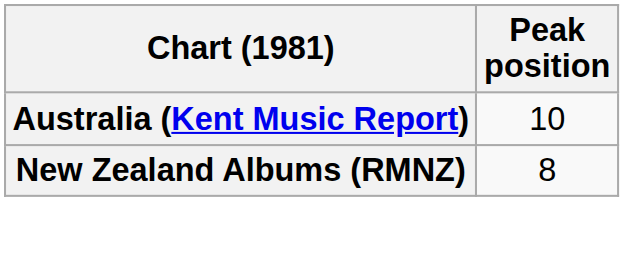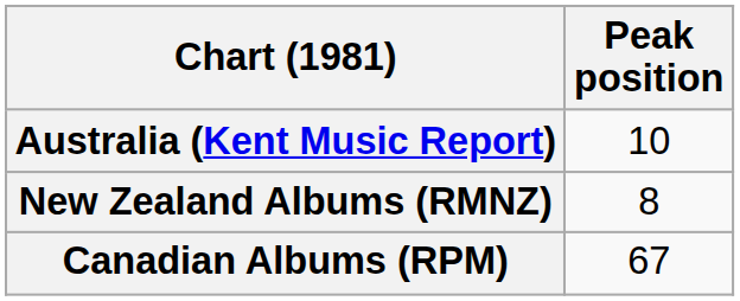+ row: Canadian Albums (RPM) | 67
